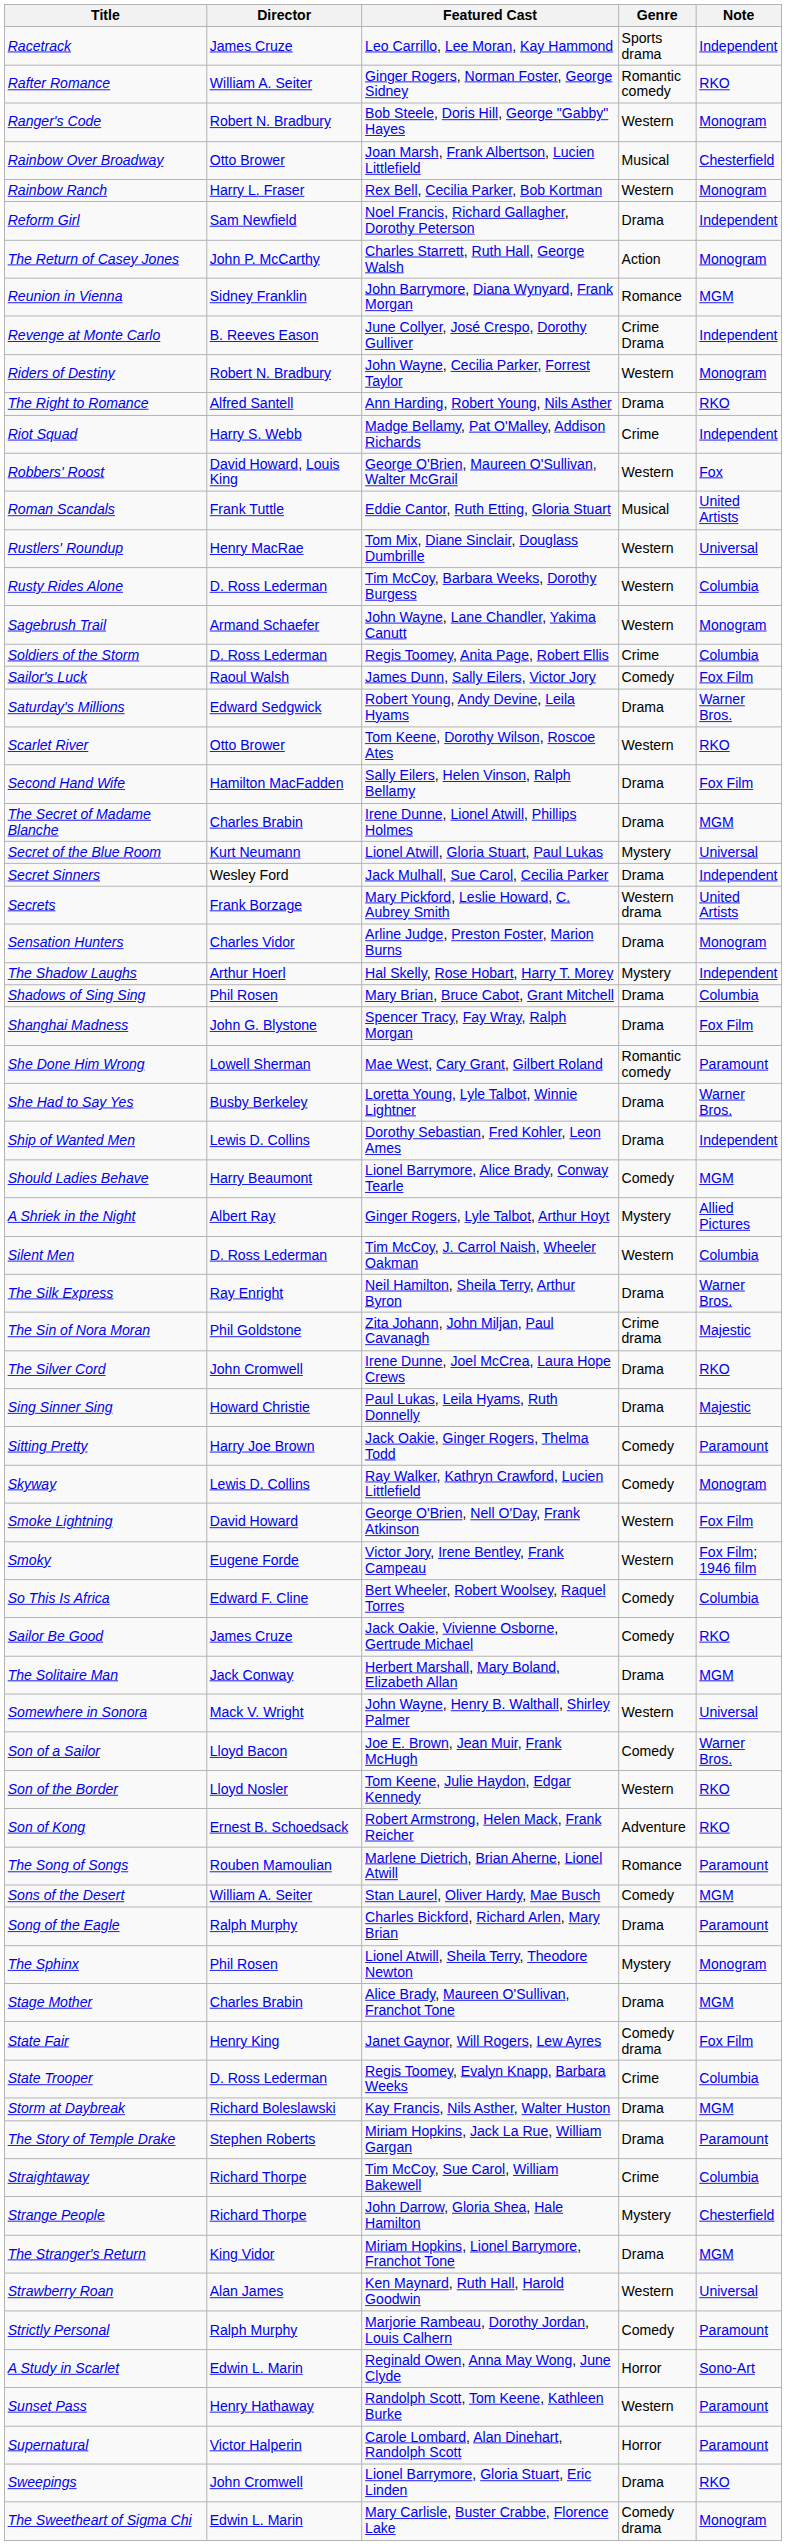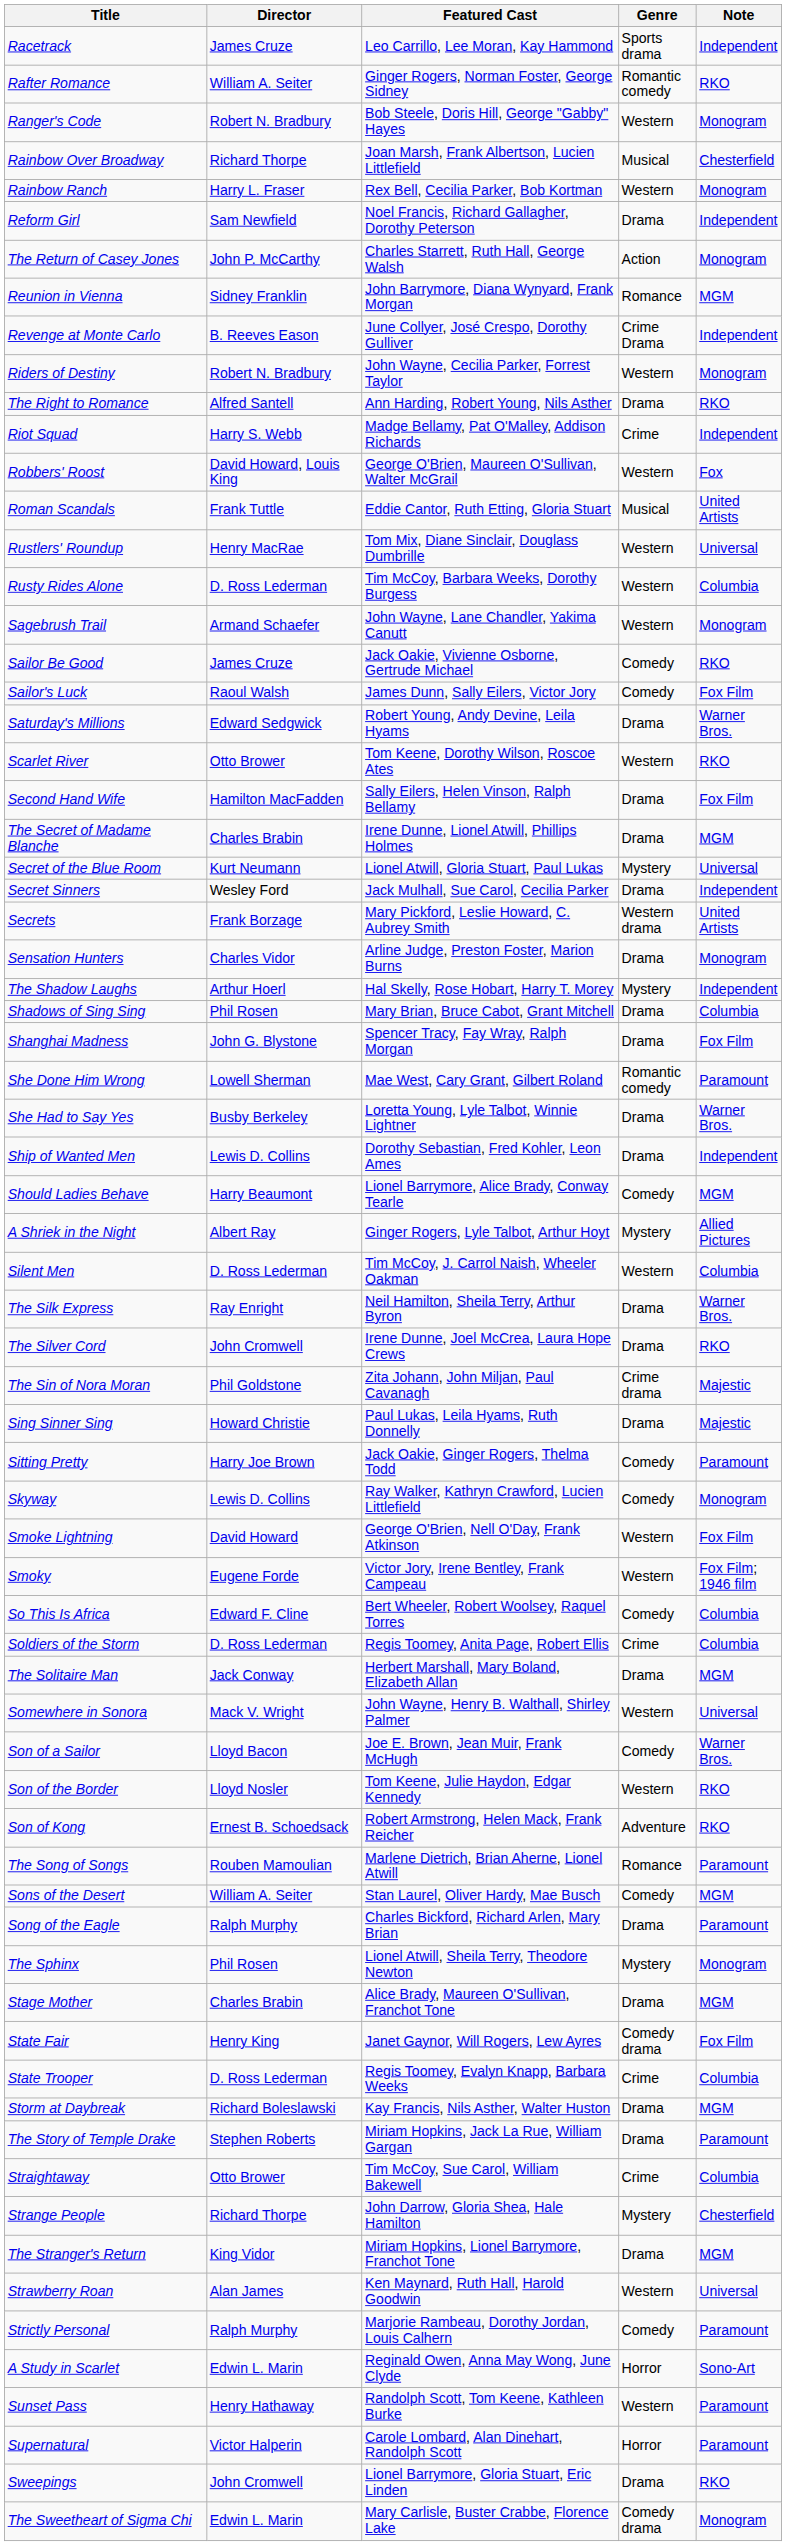Rainbow Over Broadway | Director: Otto Brower -> Richard Thorpe
rows swapped: Sailor Be Good <-> Soldiers of the Storm
rows swapped: The Silver Cord <-> The Sin of Nora Moran
Straightaway | Director: Richard Thorpe -> Otto Brower
